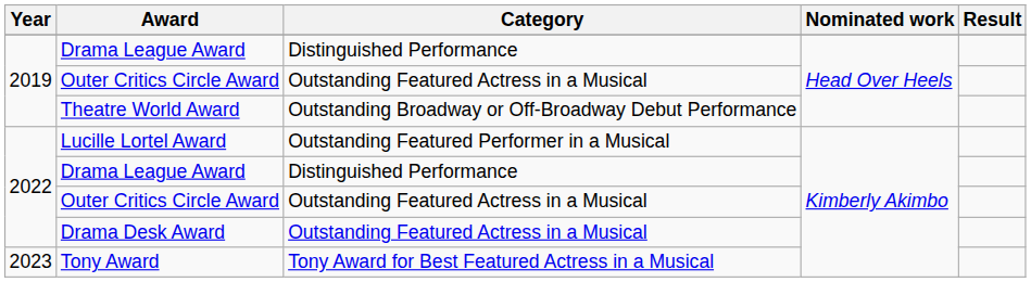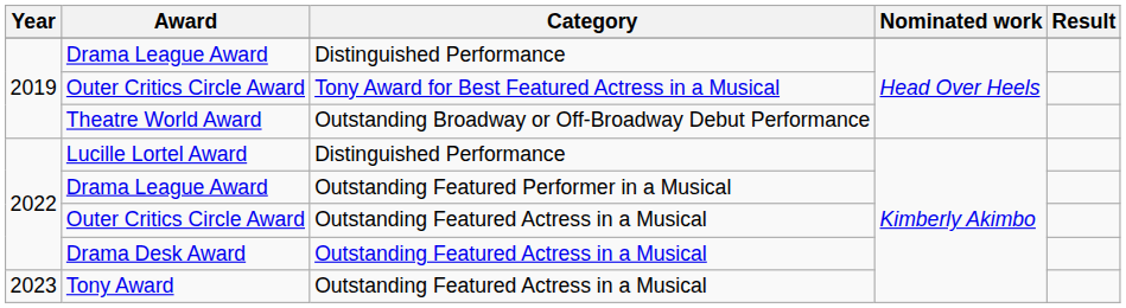2019 / Outer Critics Circle Award | Category: Outstanding Featured Actress in a Musical -> Tony Award for Best Featured Actress in a Musical
Lucille Lortel Award | Category: Outstanding Featured Performer in a Musical -> Distinguished Performance
2022 / Drama League Award | Category: Distinguished Performance -> Outstanding Featured Performer in a Musical
Tony Award | Category: Tony Award for Best Featured Actress in a Musical -> Outstanding Featured Actress in a Musical
